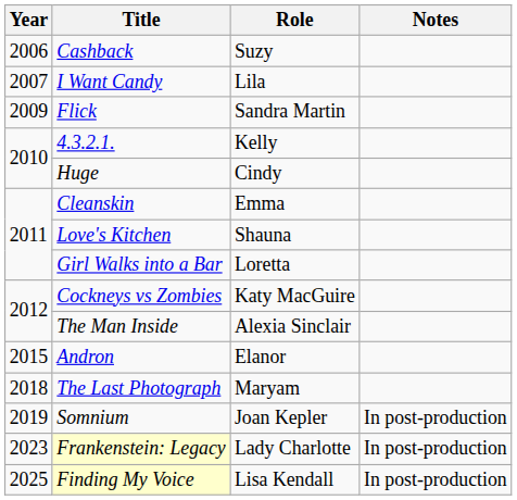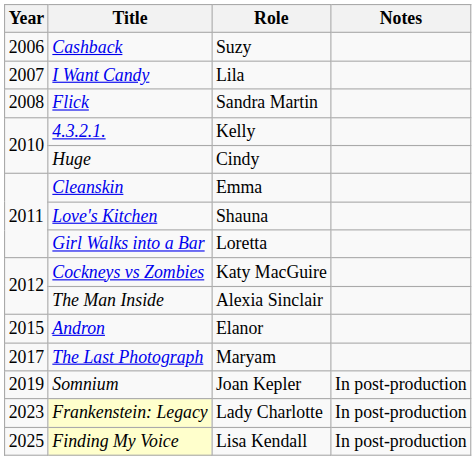Flick | Year: 2009 -> 2008
The Last Photograph | Year: 2018 -> 2017
